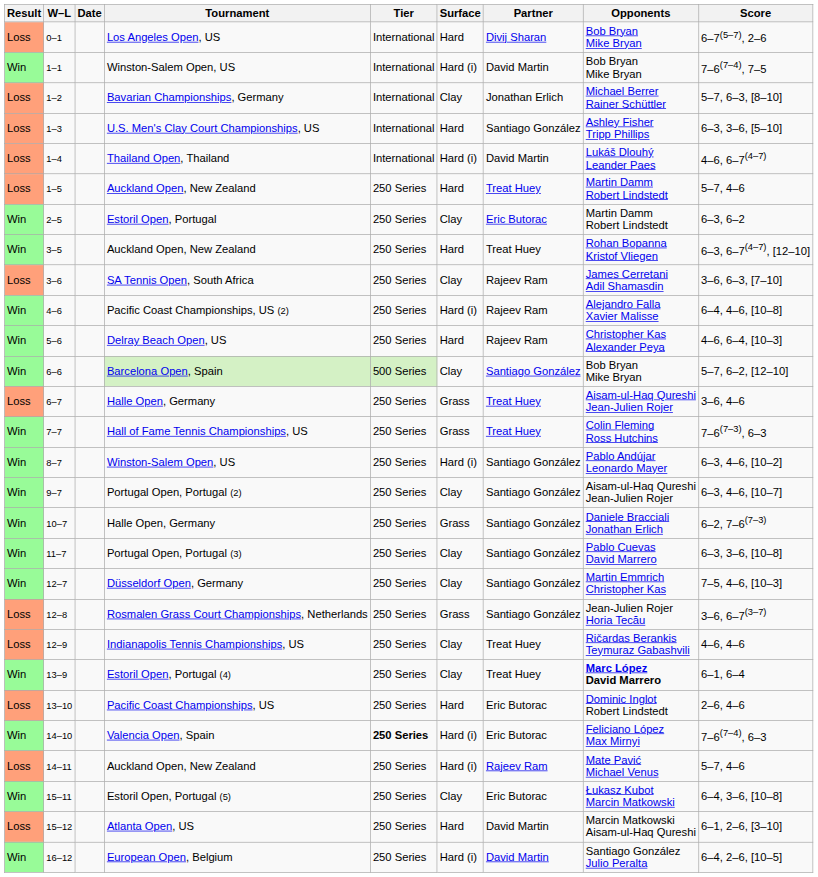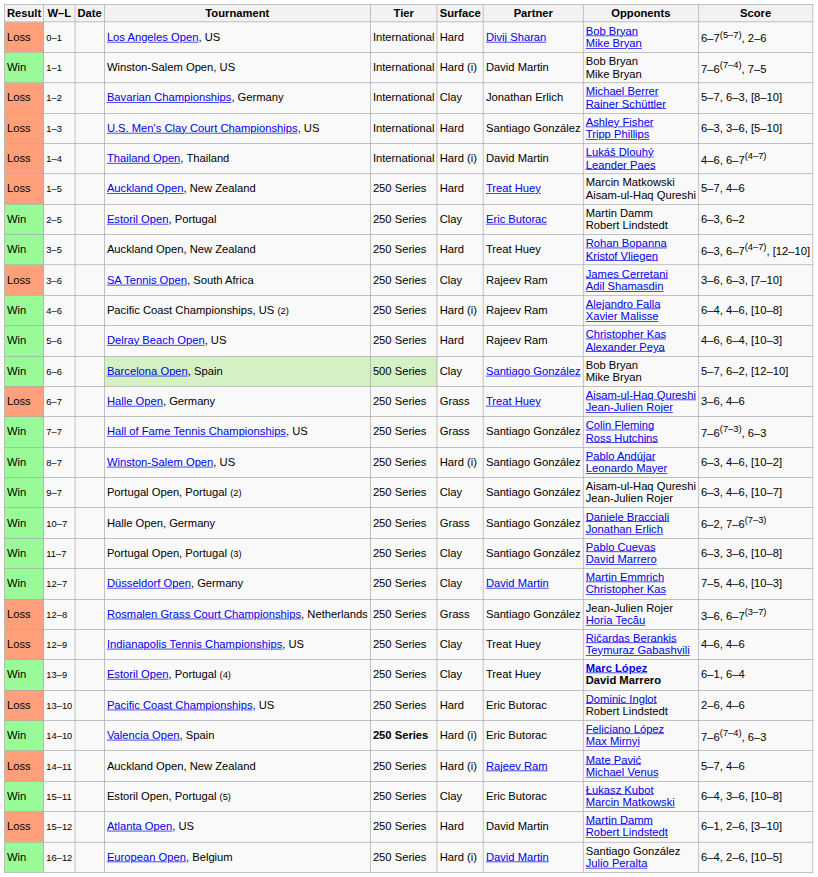1–5 | Opponents: Martin Damm Robert Lindstedt -> Marcin Matkowski Aisam-ul-Haq Qureshi
7–7 | Partner: Treat Huey -> Santiago González
12–7 | Partner: Santiago González -> David Martin
15–12 | Opponents: Marcin Matkowski Aisam-ul-Haq Qureshi -> Martin Damm Robert Lindstedt
